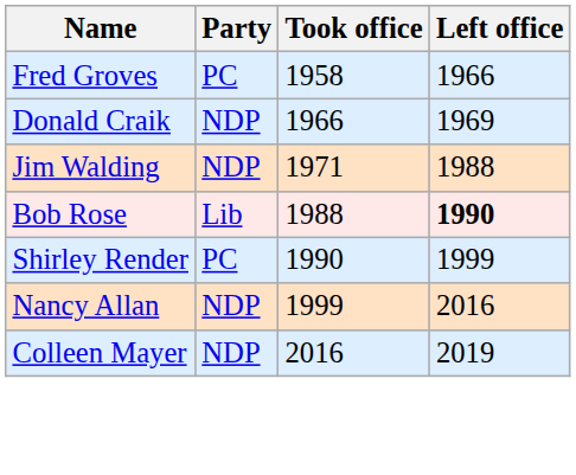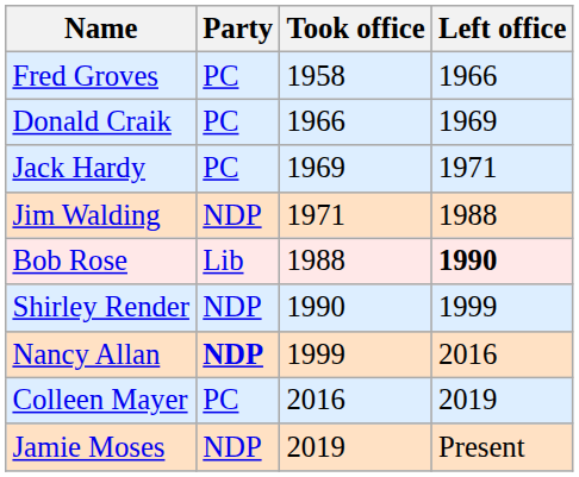Donald Craik | Party: NDP -> PC
+ row: Jack Hardy | PC | 1969 | 1971
Shirley Render | Party: PC -> NDP
Nancy Allan | Party: normal -> bold
Colleen Mayer | Party: NDP -> PC
+ row: Jamie Moses | NDP | 2019 | Present
